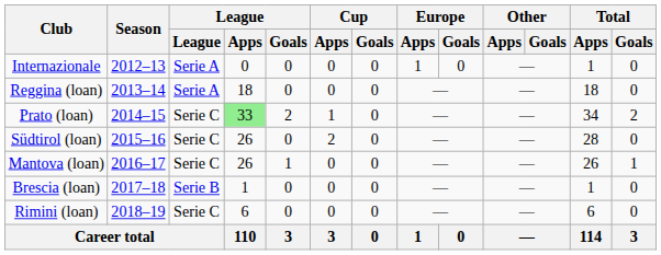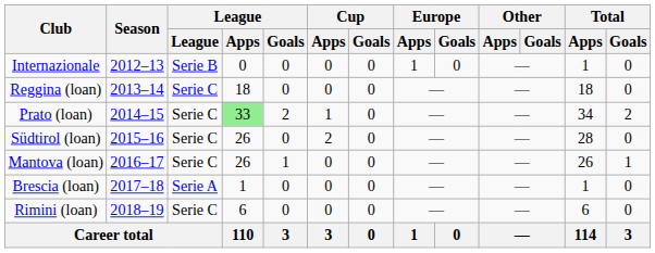Internazionale | League: Serie A -> Serie B
Reggina (loan) | League: Serie A -> Serie C
Brescia (loan) | League: Serie B -> Serie A
